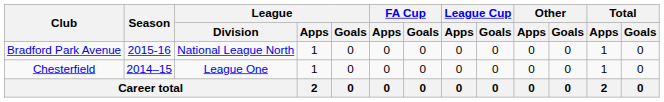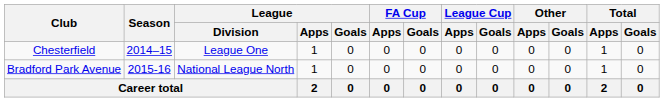rows swapped: Chesterfield <-> Bradford Park Avenue
